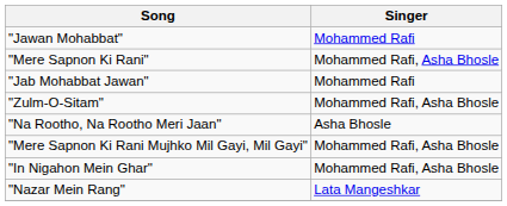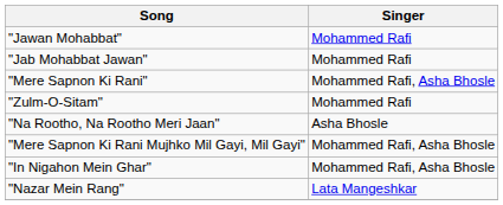rows swapped: "Jab Mohabbat Jawan" <-> "Mere Sapnon Ki Rani"
"Zulm-O-Sitam" | Singer: Mohammed Rafi, Asha Bhosle -> Mohammed Rafi
